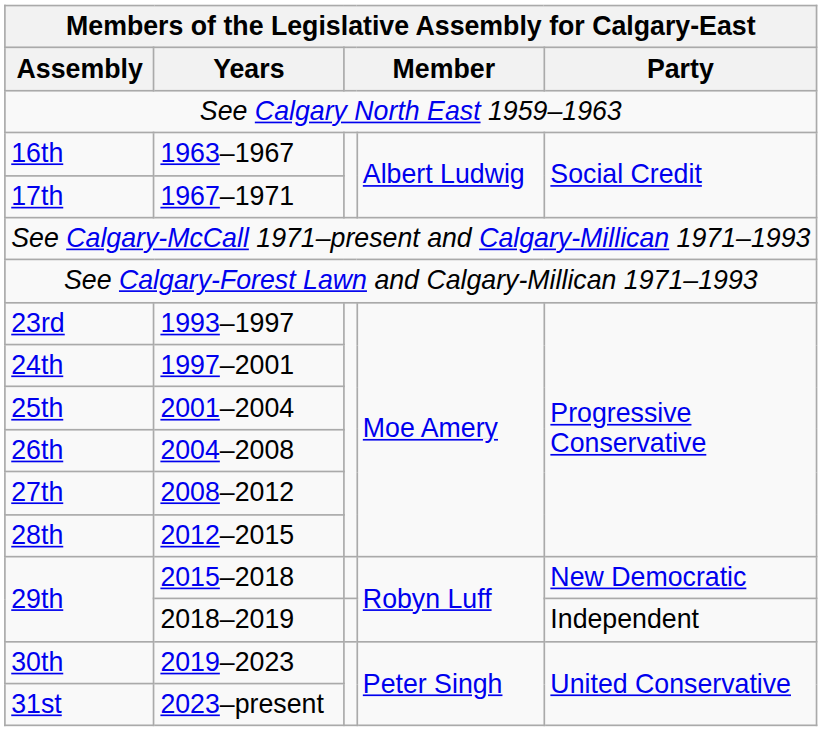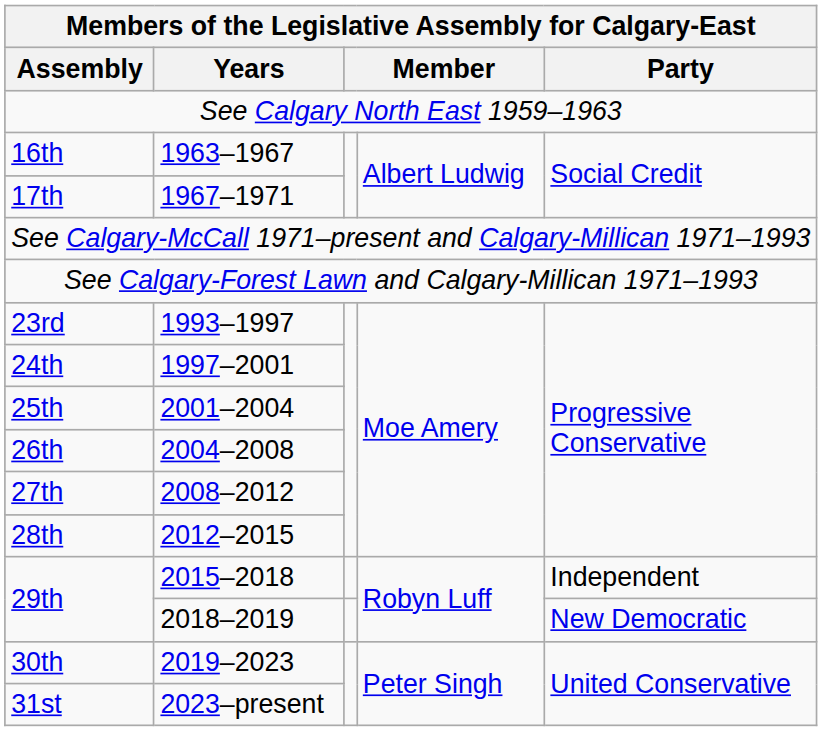29th / 2015–2018 | Party: New Democratic -> Independent
29th / 2018–2019 | Party: Independent -> New Democratic
